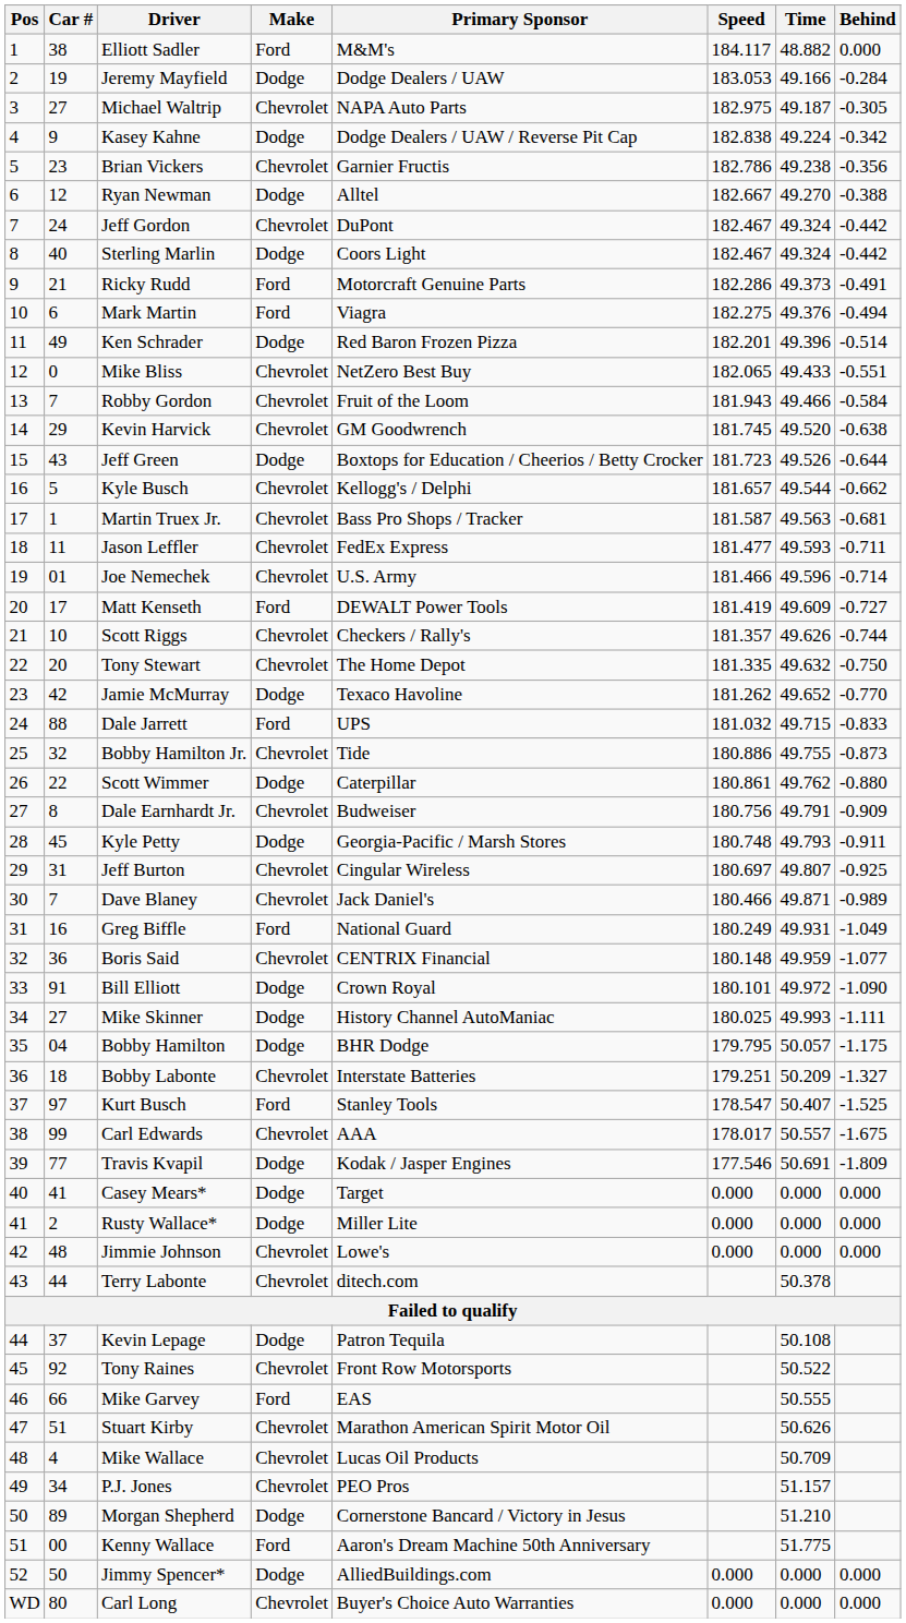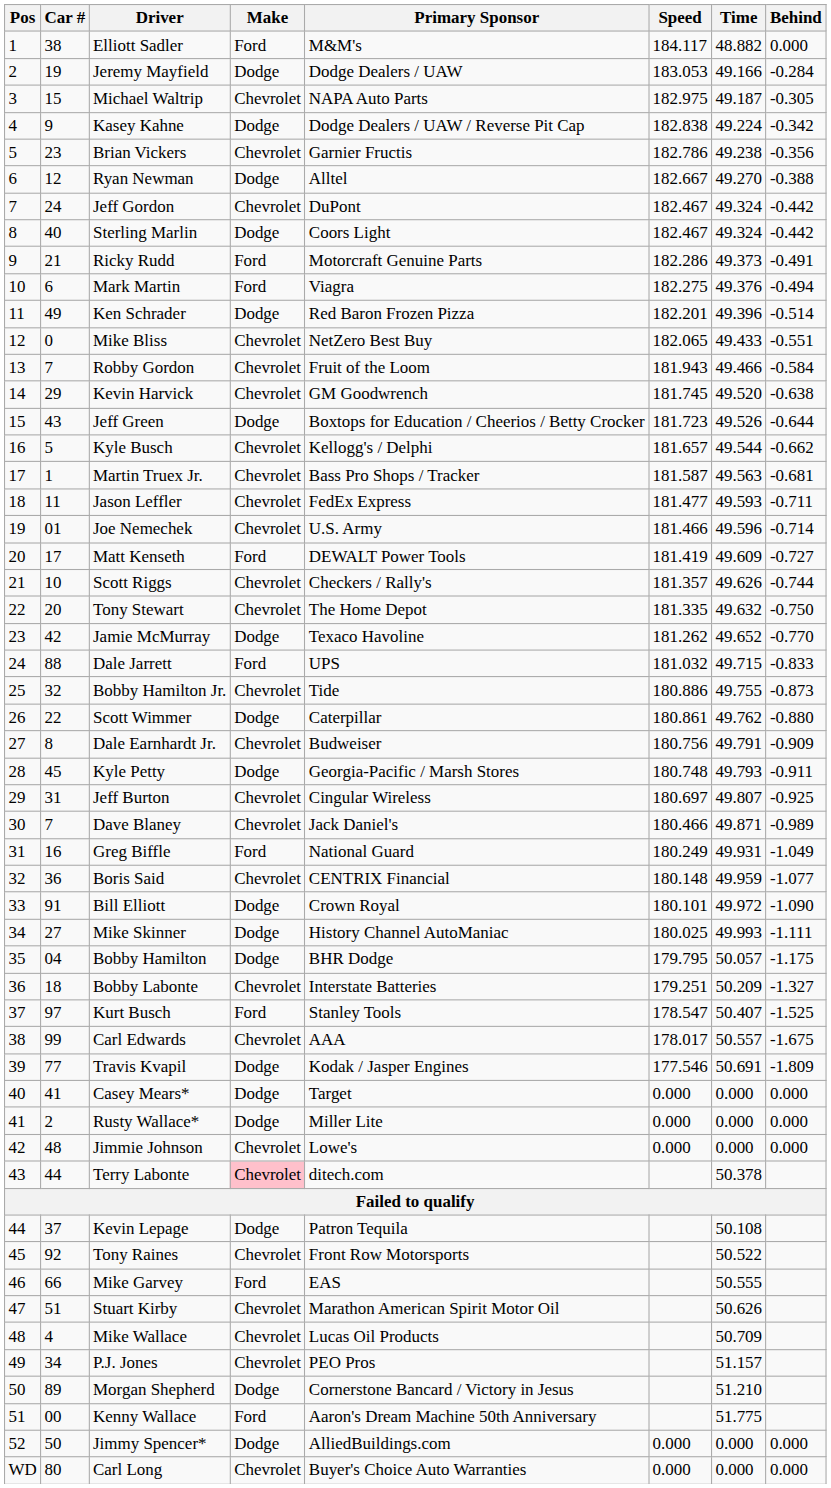Michael Waltrip | Car #: 27 -> 15
Terry Labonte | Make: no background -> pink background
